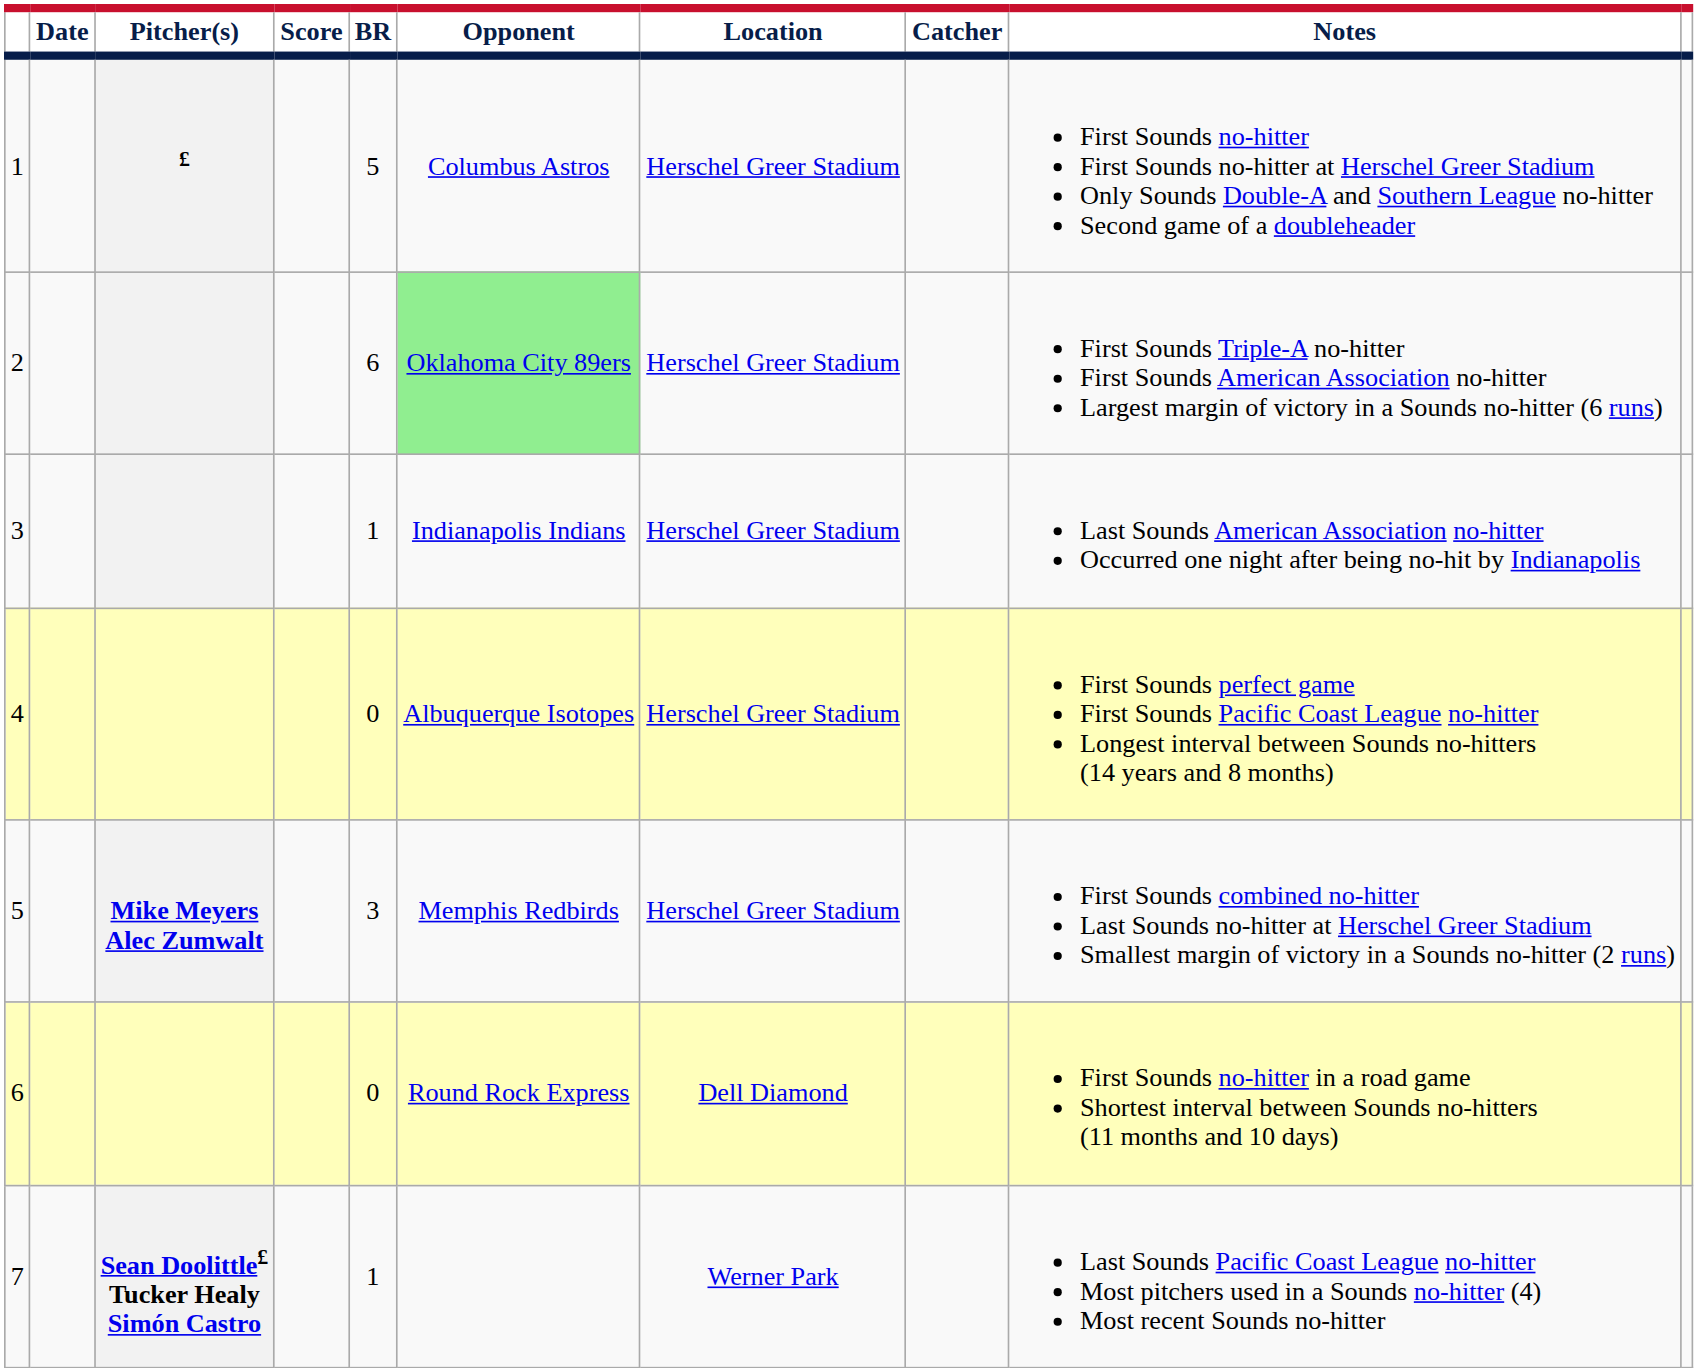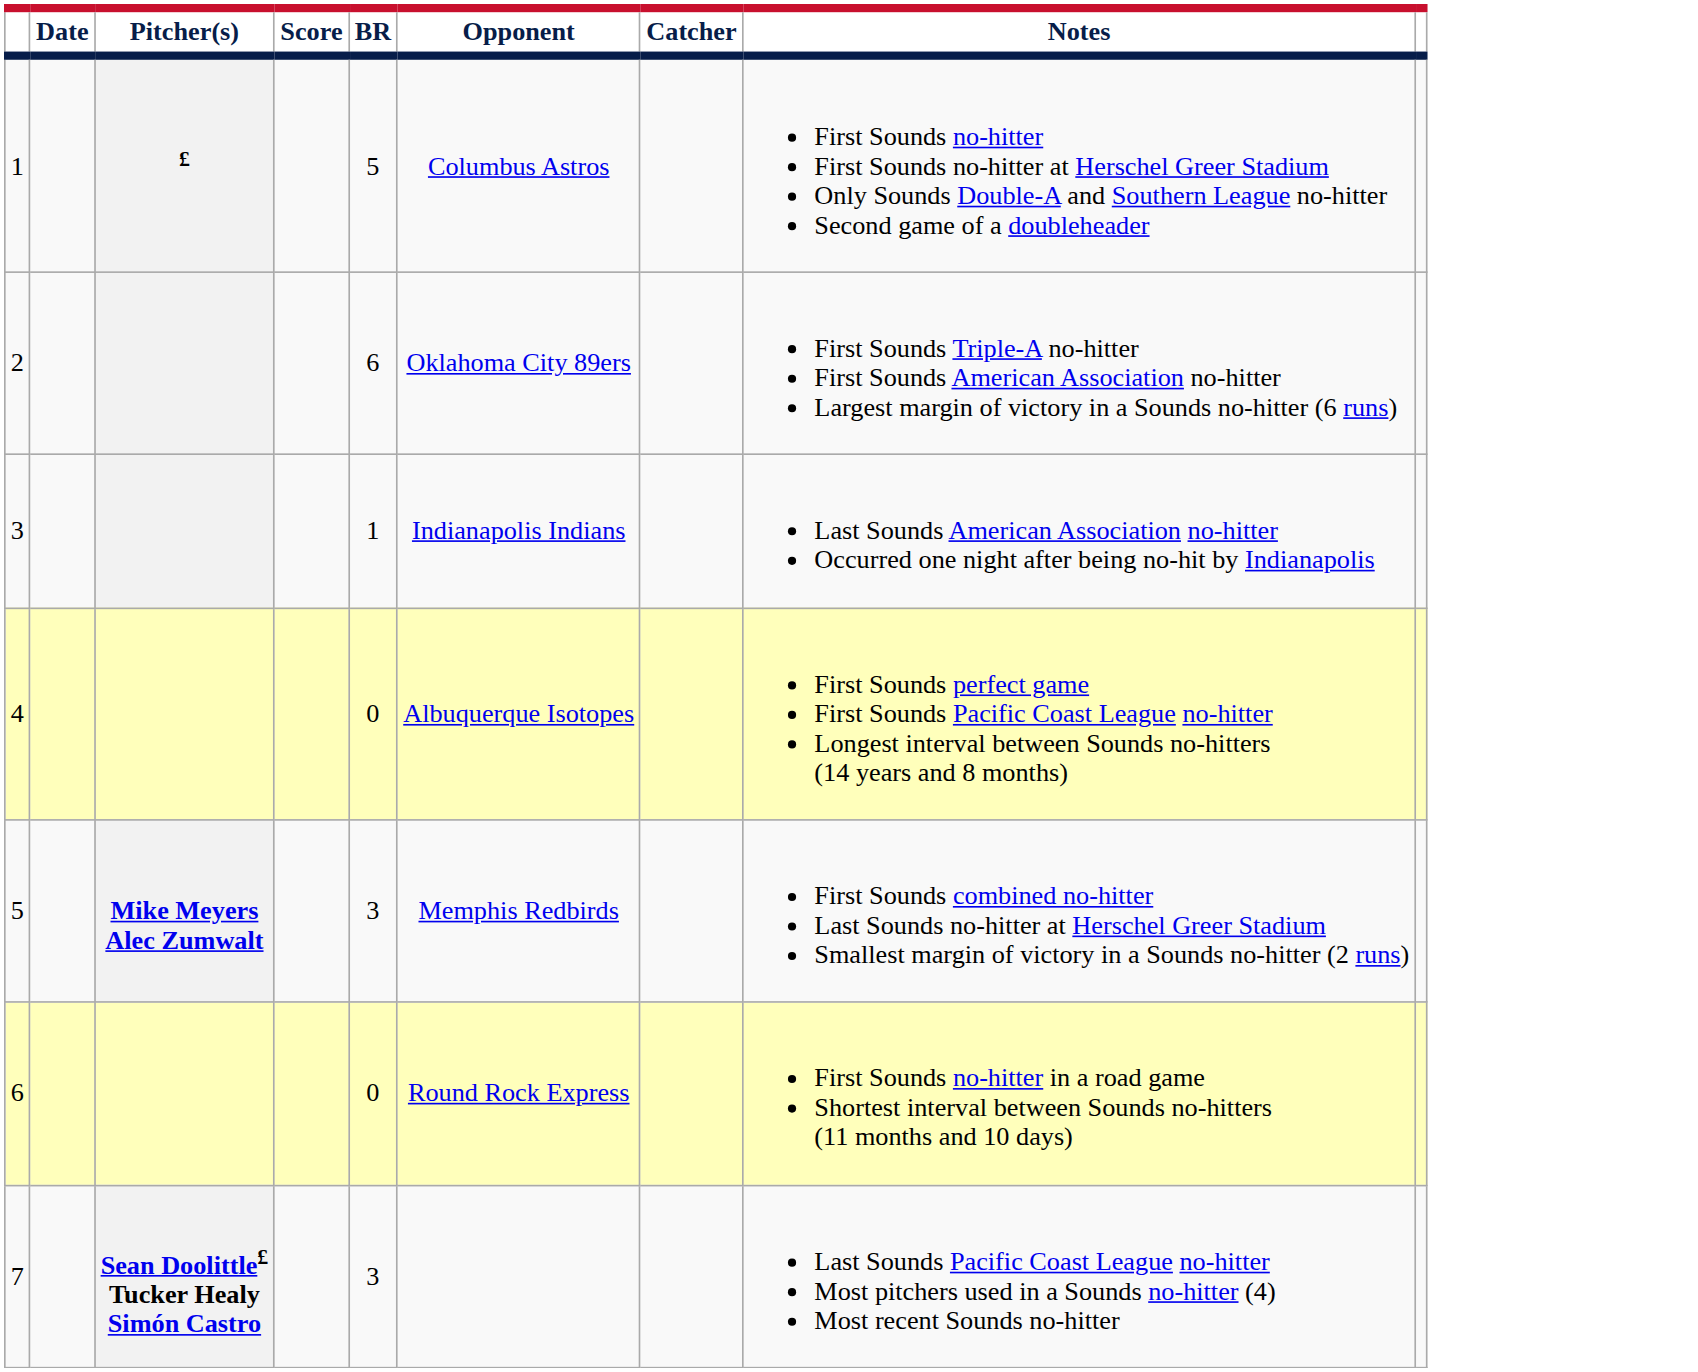- column: Location | Herschel Greer Stadium | Herschel Greer Stadium | Herschel Greer Stadium | Herschel Greer Stadium | Herschel Greer Stadium | Dell Diamond | Werner Park
2 | Opponent: lightgreen background -> no background
7 | BR: 1 -> 3
